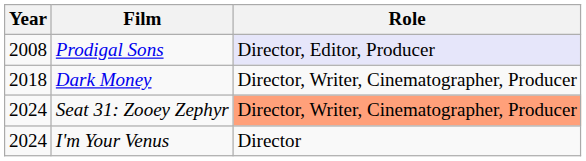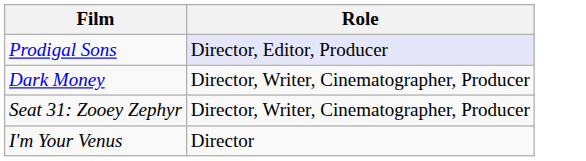- column: Year | 2008 | 2018 | 2024 | 2024
Seat 31: Zooey Zephyr | Role: lightsalmon background -> no background
